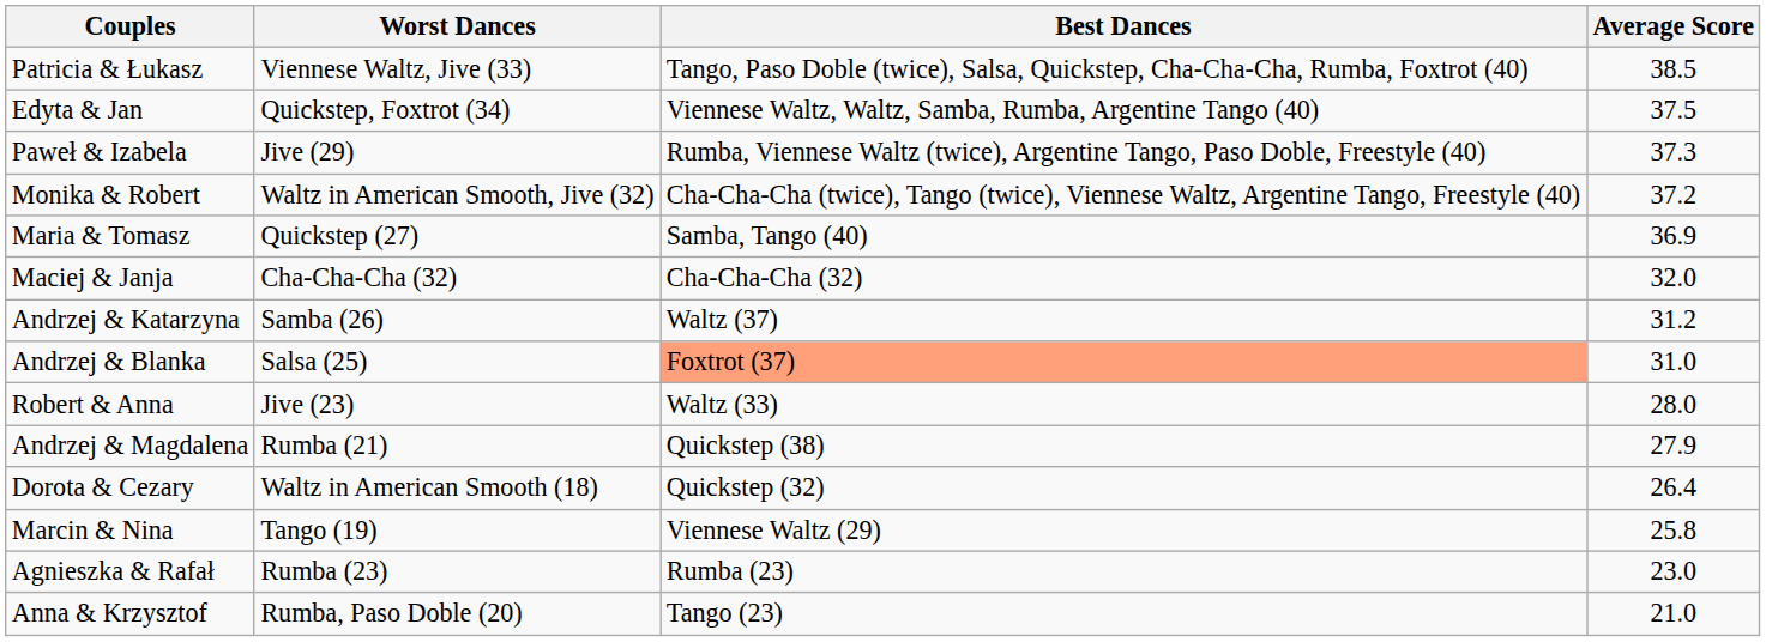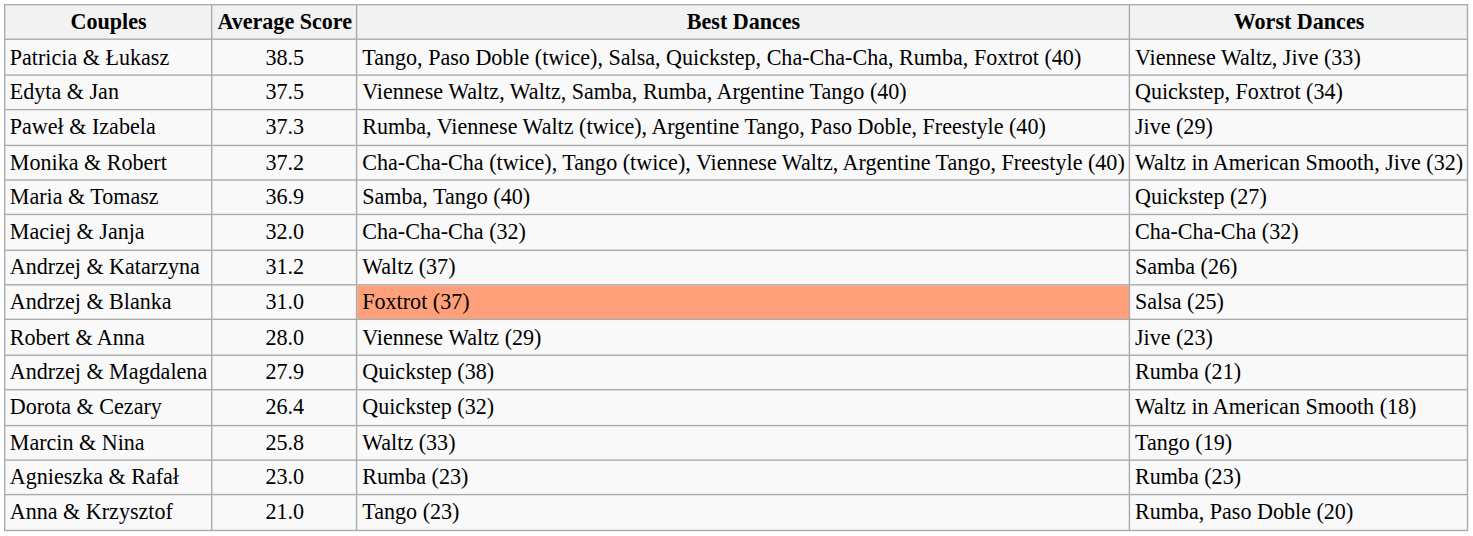columns swapped: Average Score <-> Worst Dances
Robert & Anna | Best Dances: Waltz (33) -> Viennese Waltz (29)
Marcin & Nina | Best Dances: Viennese Waltz (29) -> Waltz (33)
